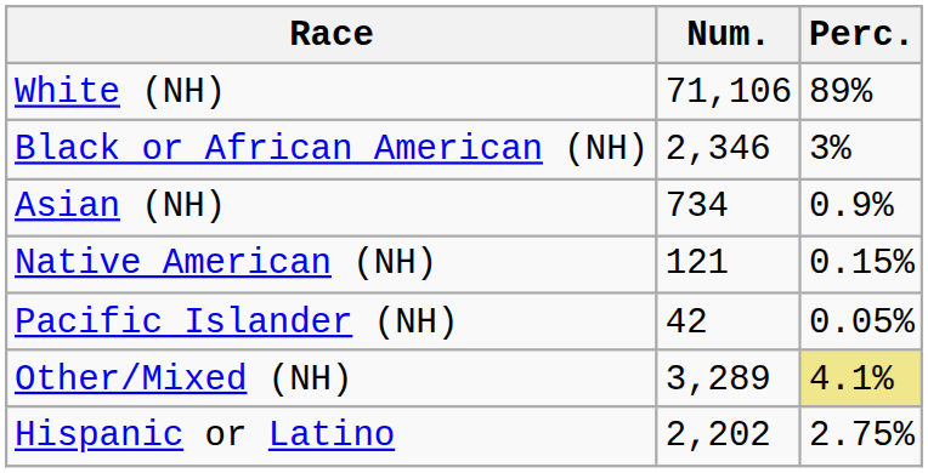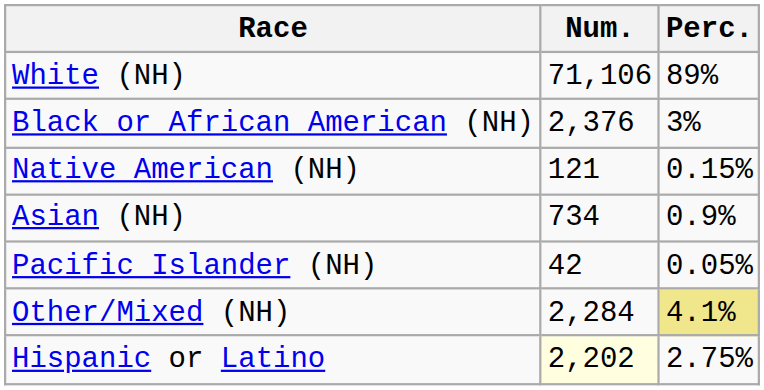Black or African American (NH) | Num.: 2,346 -> 2,376
rows swapped: Native American (NH) <-> Asian (NH)
Other/Mixed (NH) | Num.: 3,289 -> 2,284
Hispanic or Latino | Num.: no background -> lightyellow background
